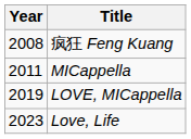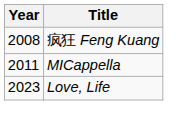- row: 2019 | LOVE, MICappella
